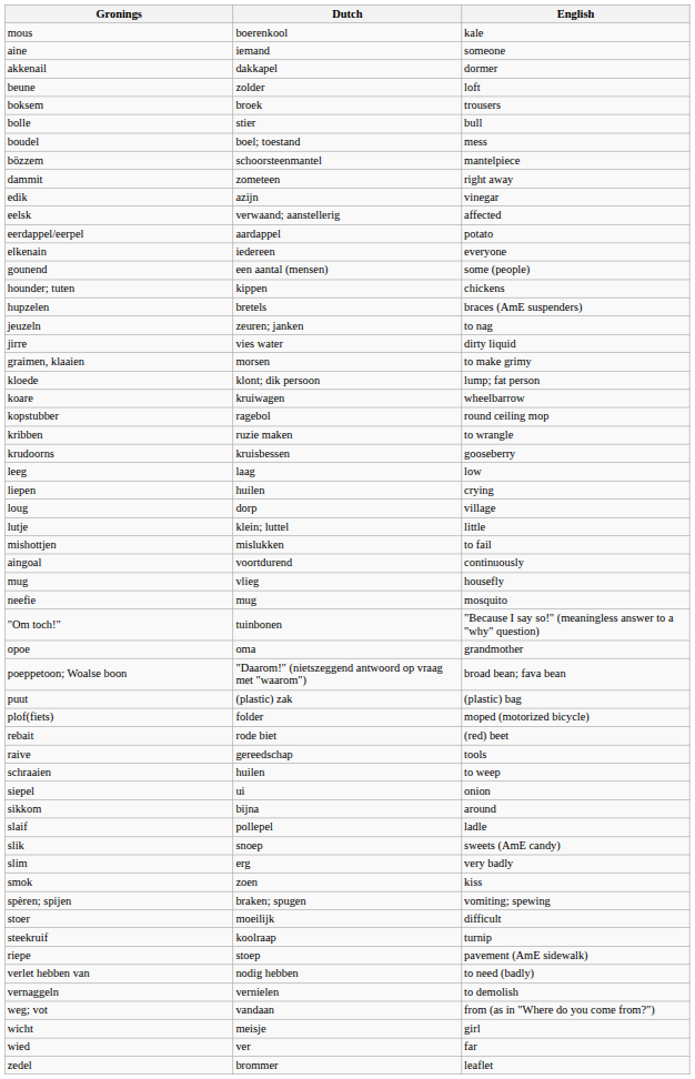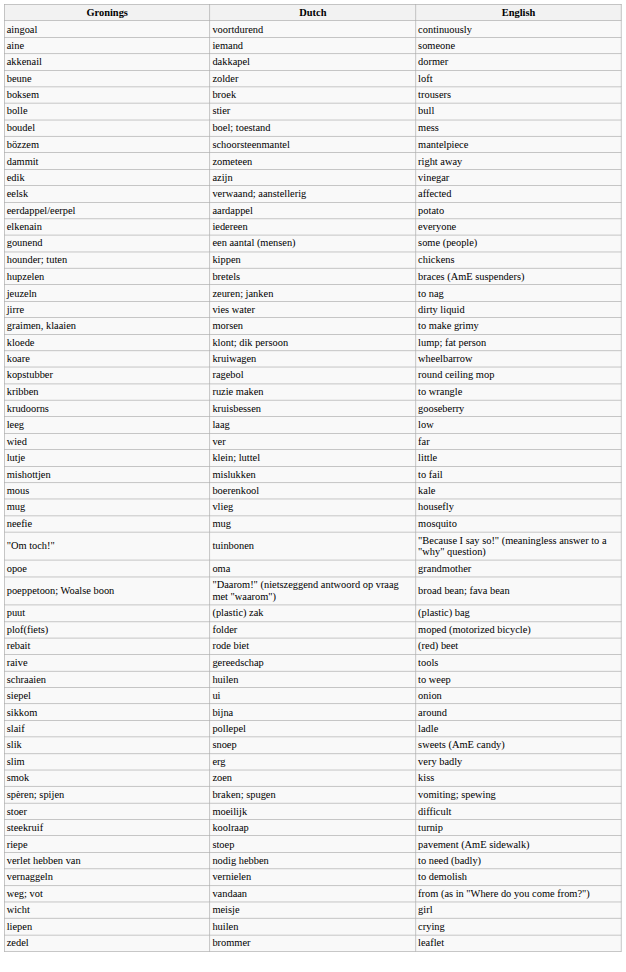rows swapped: aingoal <-> mous
rows swapped: liepen <-> wied
- row: loug | dorp | village
